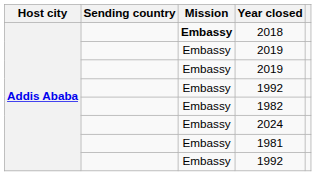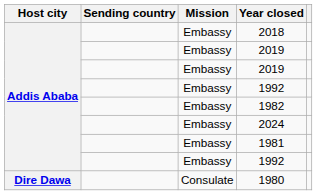2018 | Mission: bold -> normal
+ row: Dire Dawa | Consulate | 1980
